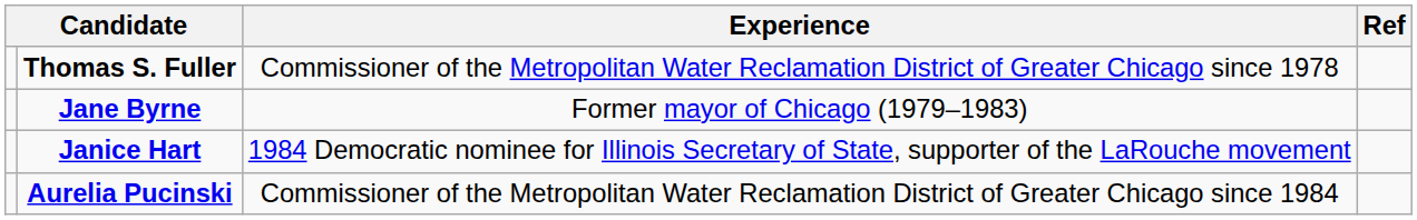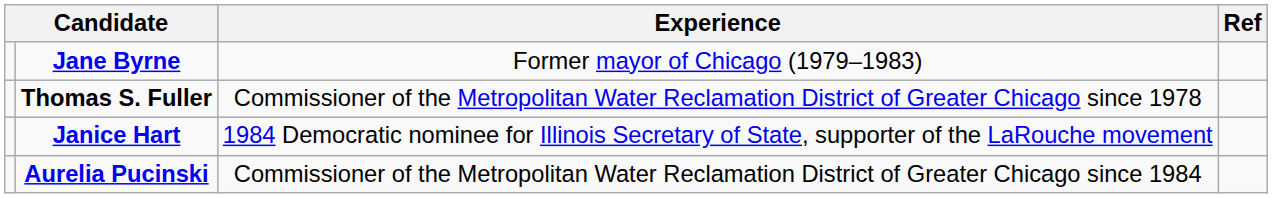rows swapped: Jane Byrne <-> Thomas S. Fuller
